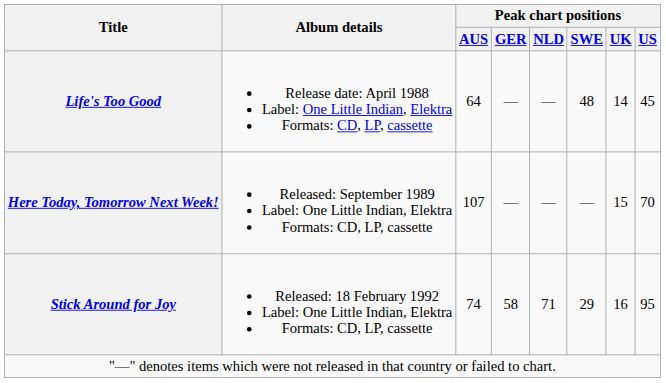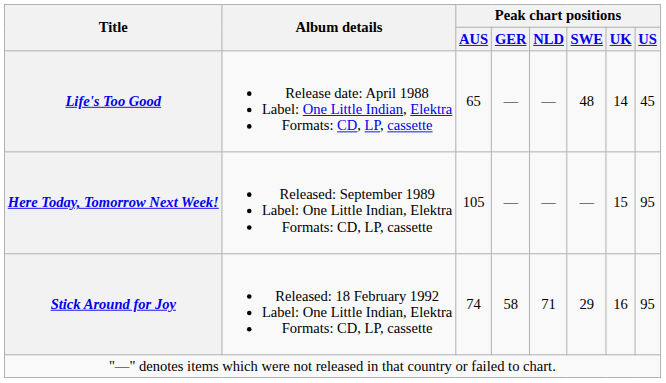Life's Too Good | Peak chart positions / AUS: 64 -> 65
Here Today, Tomorrow Next Week! | Peak chart positions / AUS: 107 -> 105
Here Today, Tomorrow Next Week! | Peak chart positions / US: 70 -> 95
